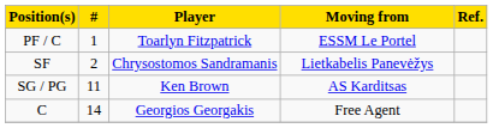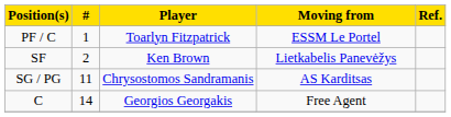SF | Player: Chrysostomos Sandramanis -> Ken Brown
SG / PG | Player: Ken Brown -> Chrysostomos Sandramanis
